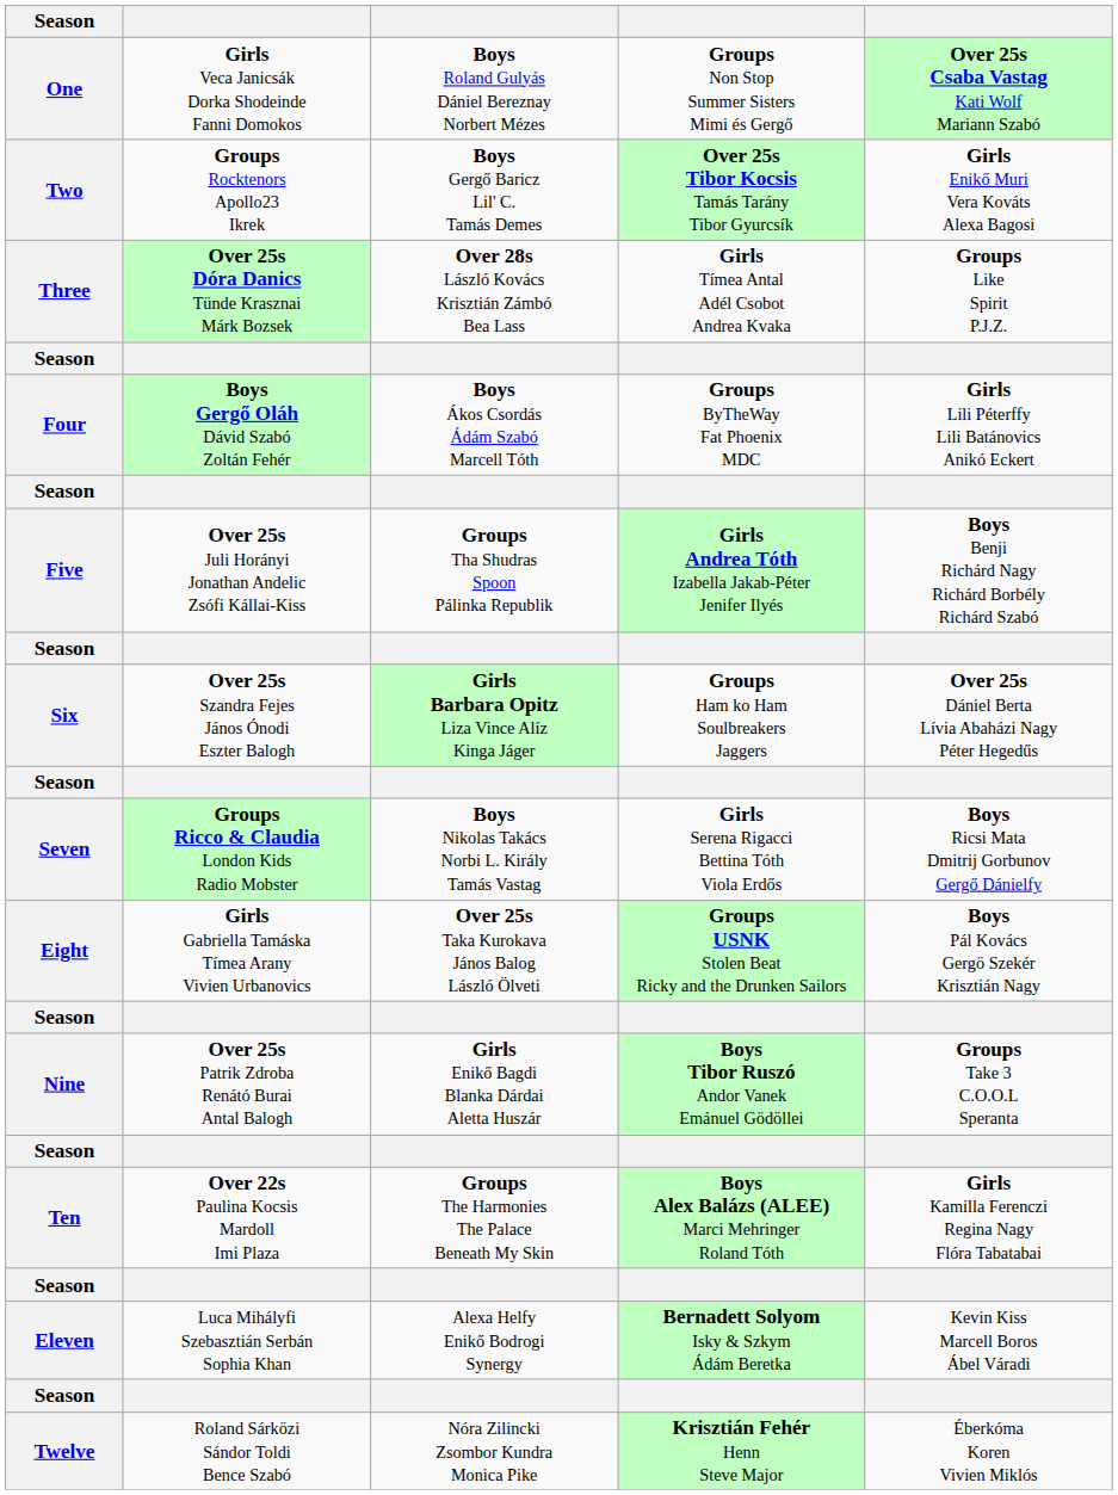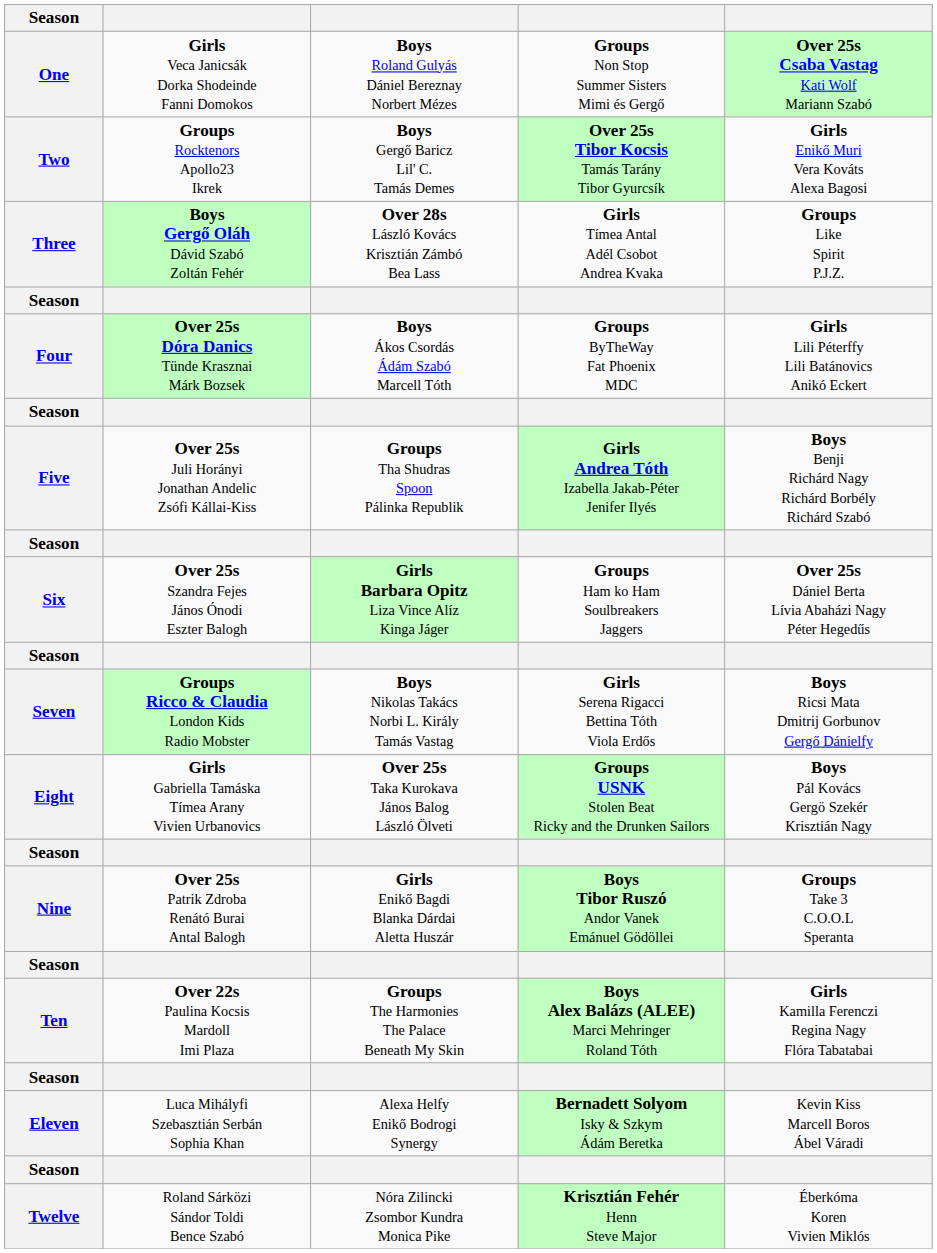Three | column 2: Over 25s Dóra Danics Tünde Krasznai Márk Bozsek -> Boys Gergő Oláh Dávid Szabó Zoltán Fehér
Four | column 2: Boys Gergő Oláh Dávid Szabó Zoltán Fehér -> Over 25s Dóra Danics Tünde Krasznai Márk Bozsek
